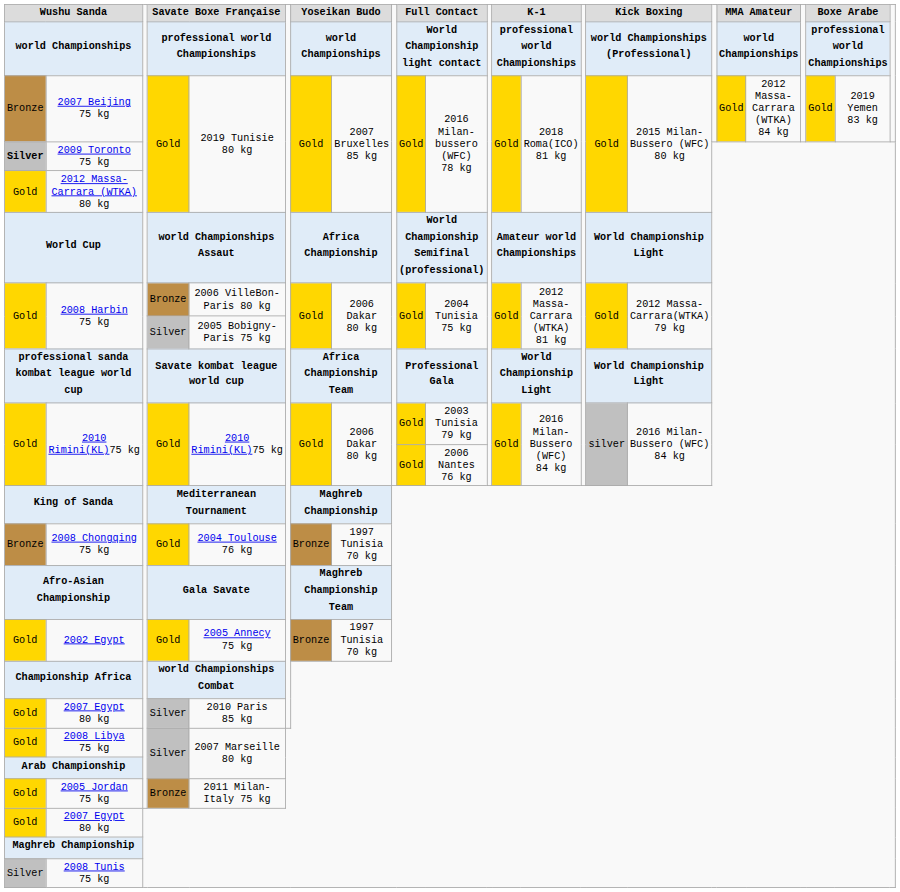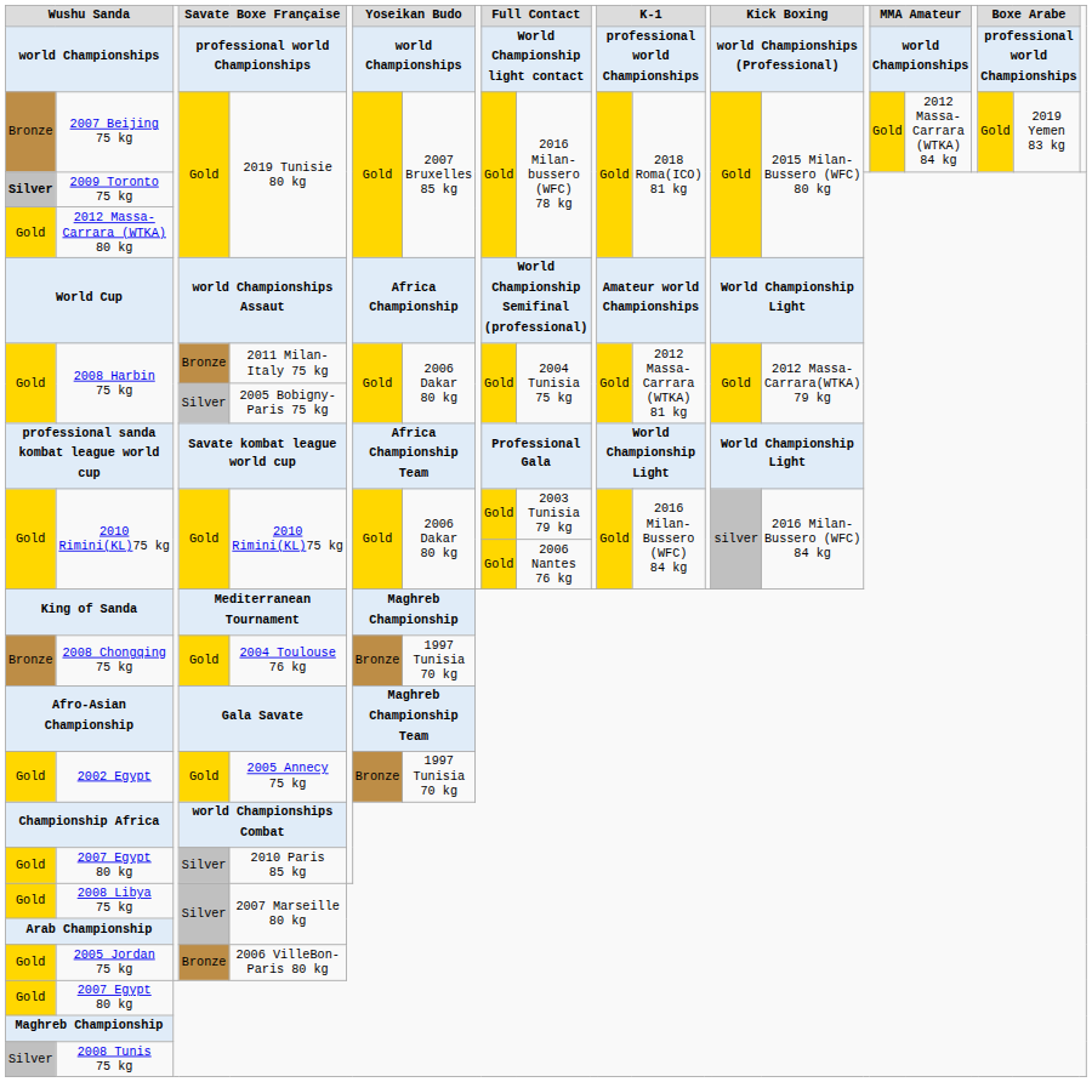2008 Harbin 75 kg / Bronze | column 5: 2006 VilleBon-Paris 80 kg -> 2011 Milan-Italy 75 kg
2005 Jordan 75 kg | column 5: 2011 Milan-Italy 75 kg -> 2006 VilleBon-Paris 80 kg
